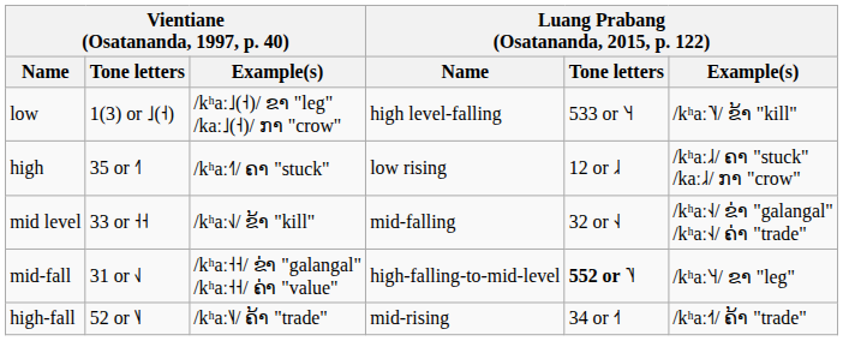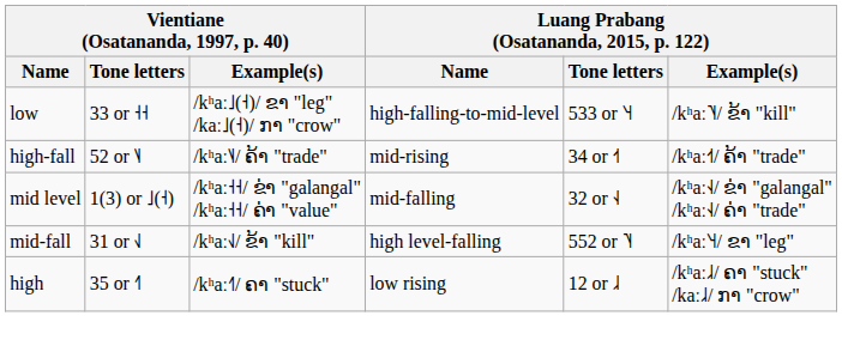low | Vientiane (Osatananda, 1997, p. 40) / Tone letters: 1(3) or ˩(˧) -> 33 or ˧˧
low | Luang Prabang (Osatananda, 2015, p. 122) / Name: high level-falling -> high-falling-to-mid-level
rows swapped: high <-> high-fall
mid level | Vientiane (Osatananda, 1997, p. 40) / Tone letters: 33 or ˧˧ -> 1(3) or ˩(˧)
mid level | Vientiane (Osatananda, 1997, p. 40) / Example(s): /kʰaː˧˩/ ຂ້າ "kill" -> /kʰaː˧˧/ ຂ່າ "galangal" /kʰaː˧˧/ ຄ່າ "value"
mid-fall | Vientiane (Osatananda, 1997, p. 40) / Example(s): /kʰaː˧˧/ ຂ່າ "galangal" /kʰaː˧˧/ ຄ່າ "value" -> /kʰaː˧˩/ ຂ້າ "kill"
mid-fall | Luang Prabang (Osatananda, 2015, p. 122) / Name: high-falling-to-mid-level -> high level-falling
mid-fall | Luang Prabang (Osatananda, 2015, p. 122) / Tone letters: bold -> normal
